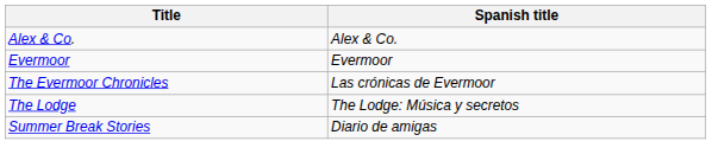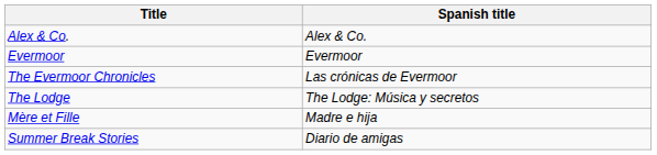+ row: Mère et Fille | Madre e hija
